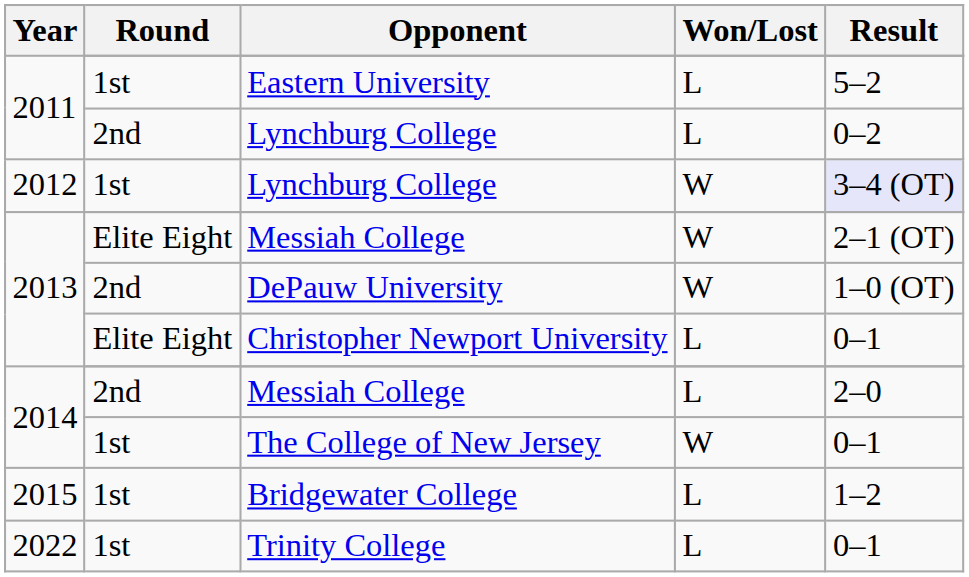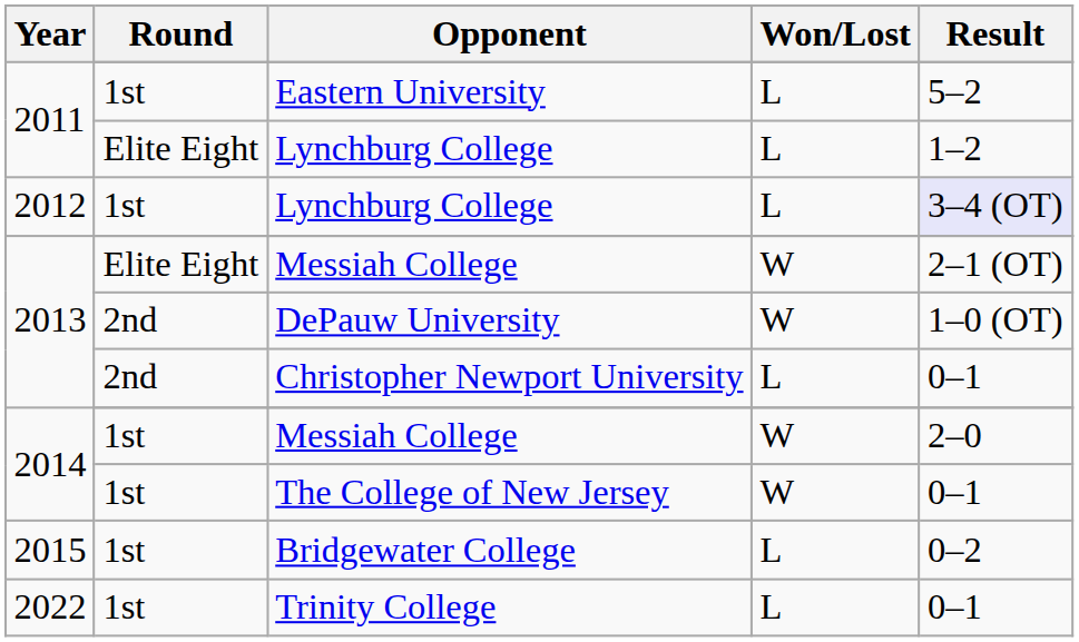2011 / Lynchburg College | Round: 2nd -> Elite Eight
2011 / Lynchburg College | Result: 0–2 -> 1–2
2012 / Lynchburg College | Won/Lost: W -> L
Christopher Newport University | Round: Elite Eight -> 2nd
2014 / Messiah College | Round: 2nd -> 1st
2014 / Messiah College | Won/Lost: L -> W
Bridgewater College | Result: 1–2 -> 0–2
